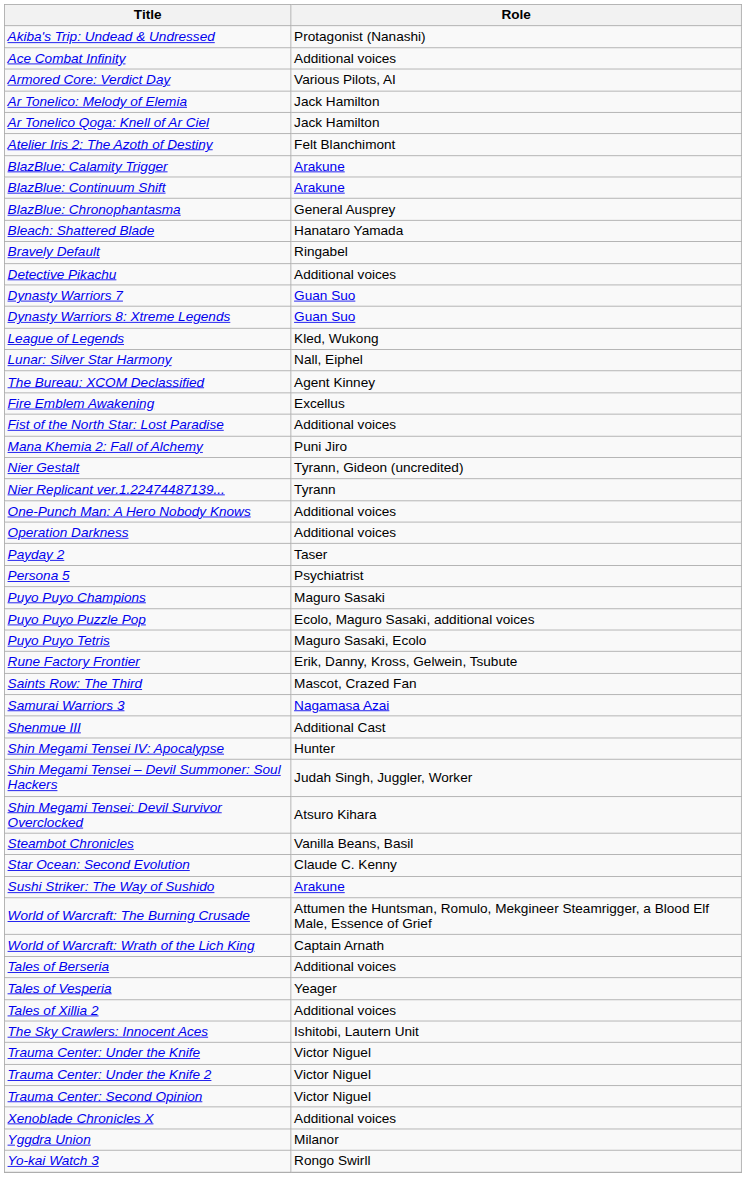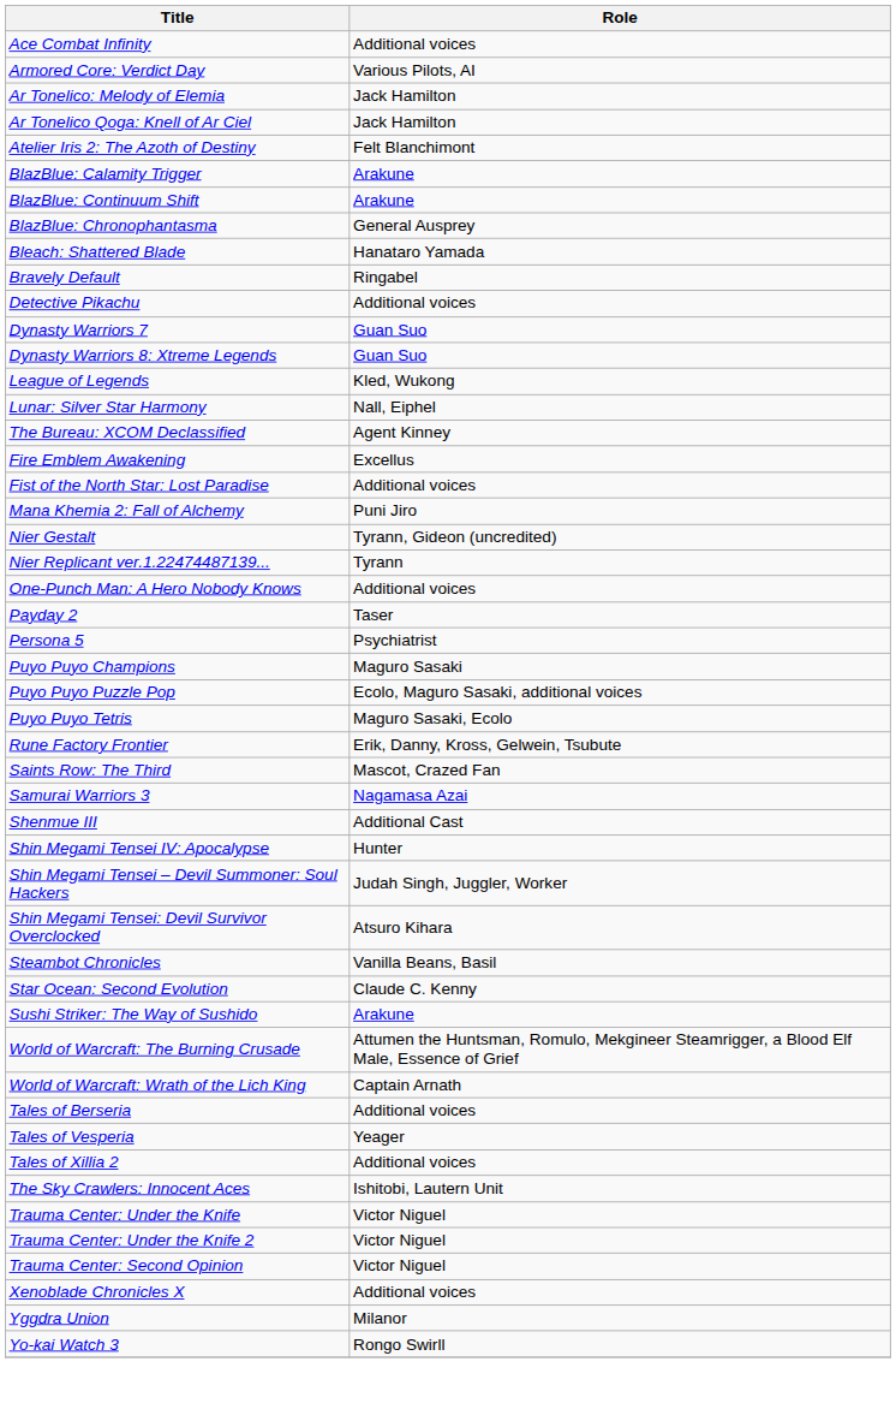- row: Akiba's Trip: Undead & Undressed | Protagonist (Nanashi)
- row: Operation Darkness | Additional voices
